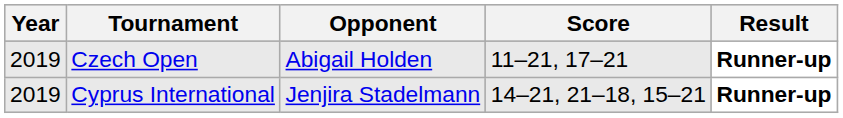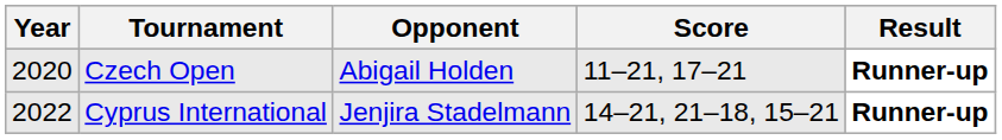Czech Open | Year: 2019 -> 2020
Cyprus International | Year: 2019 -> 2022
